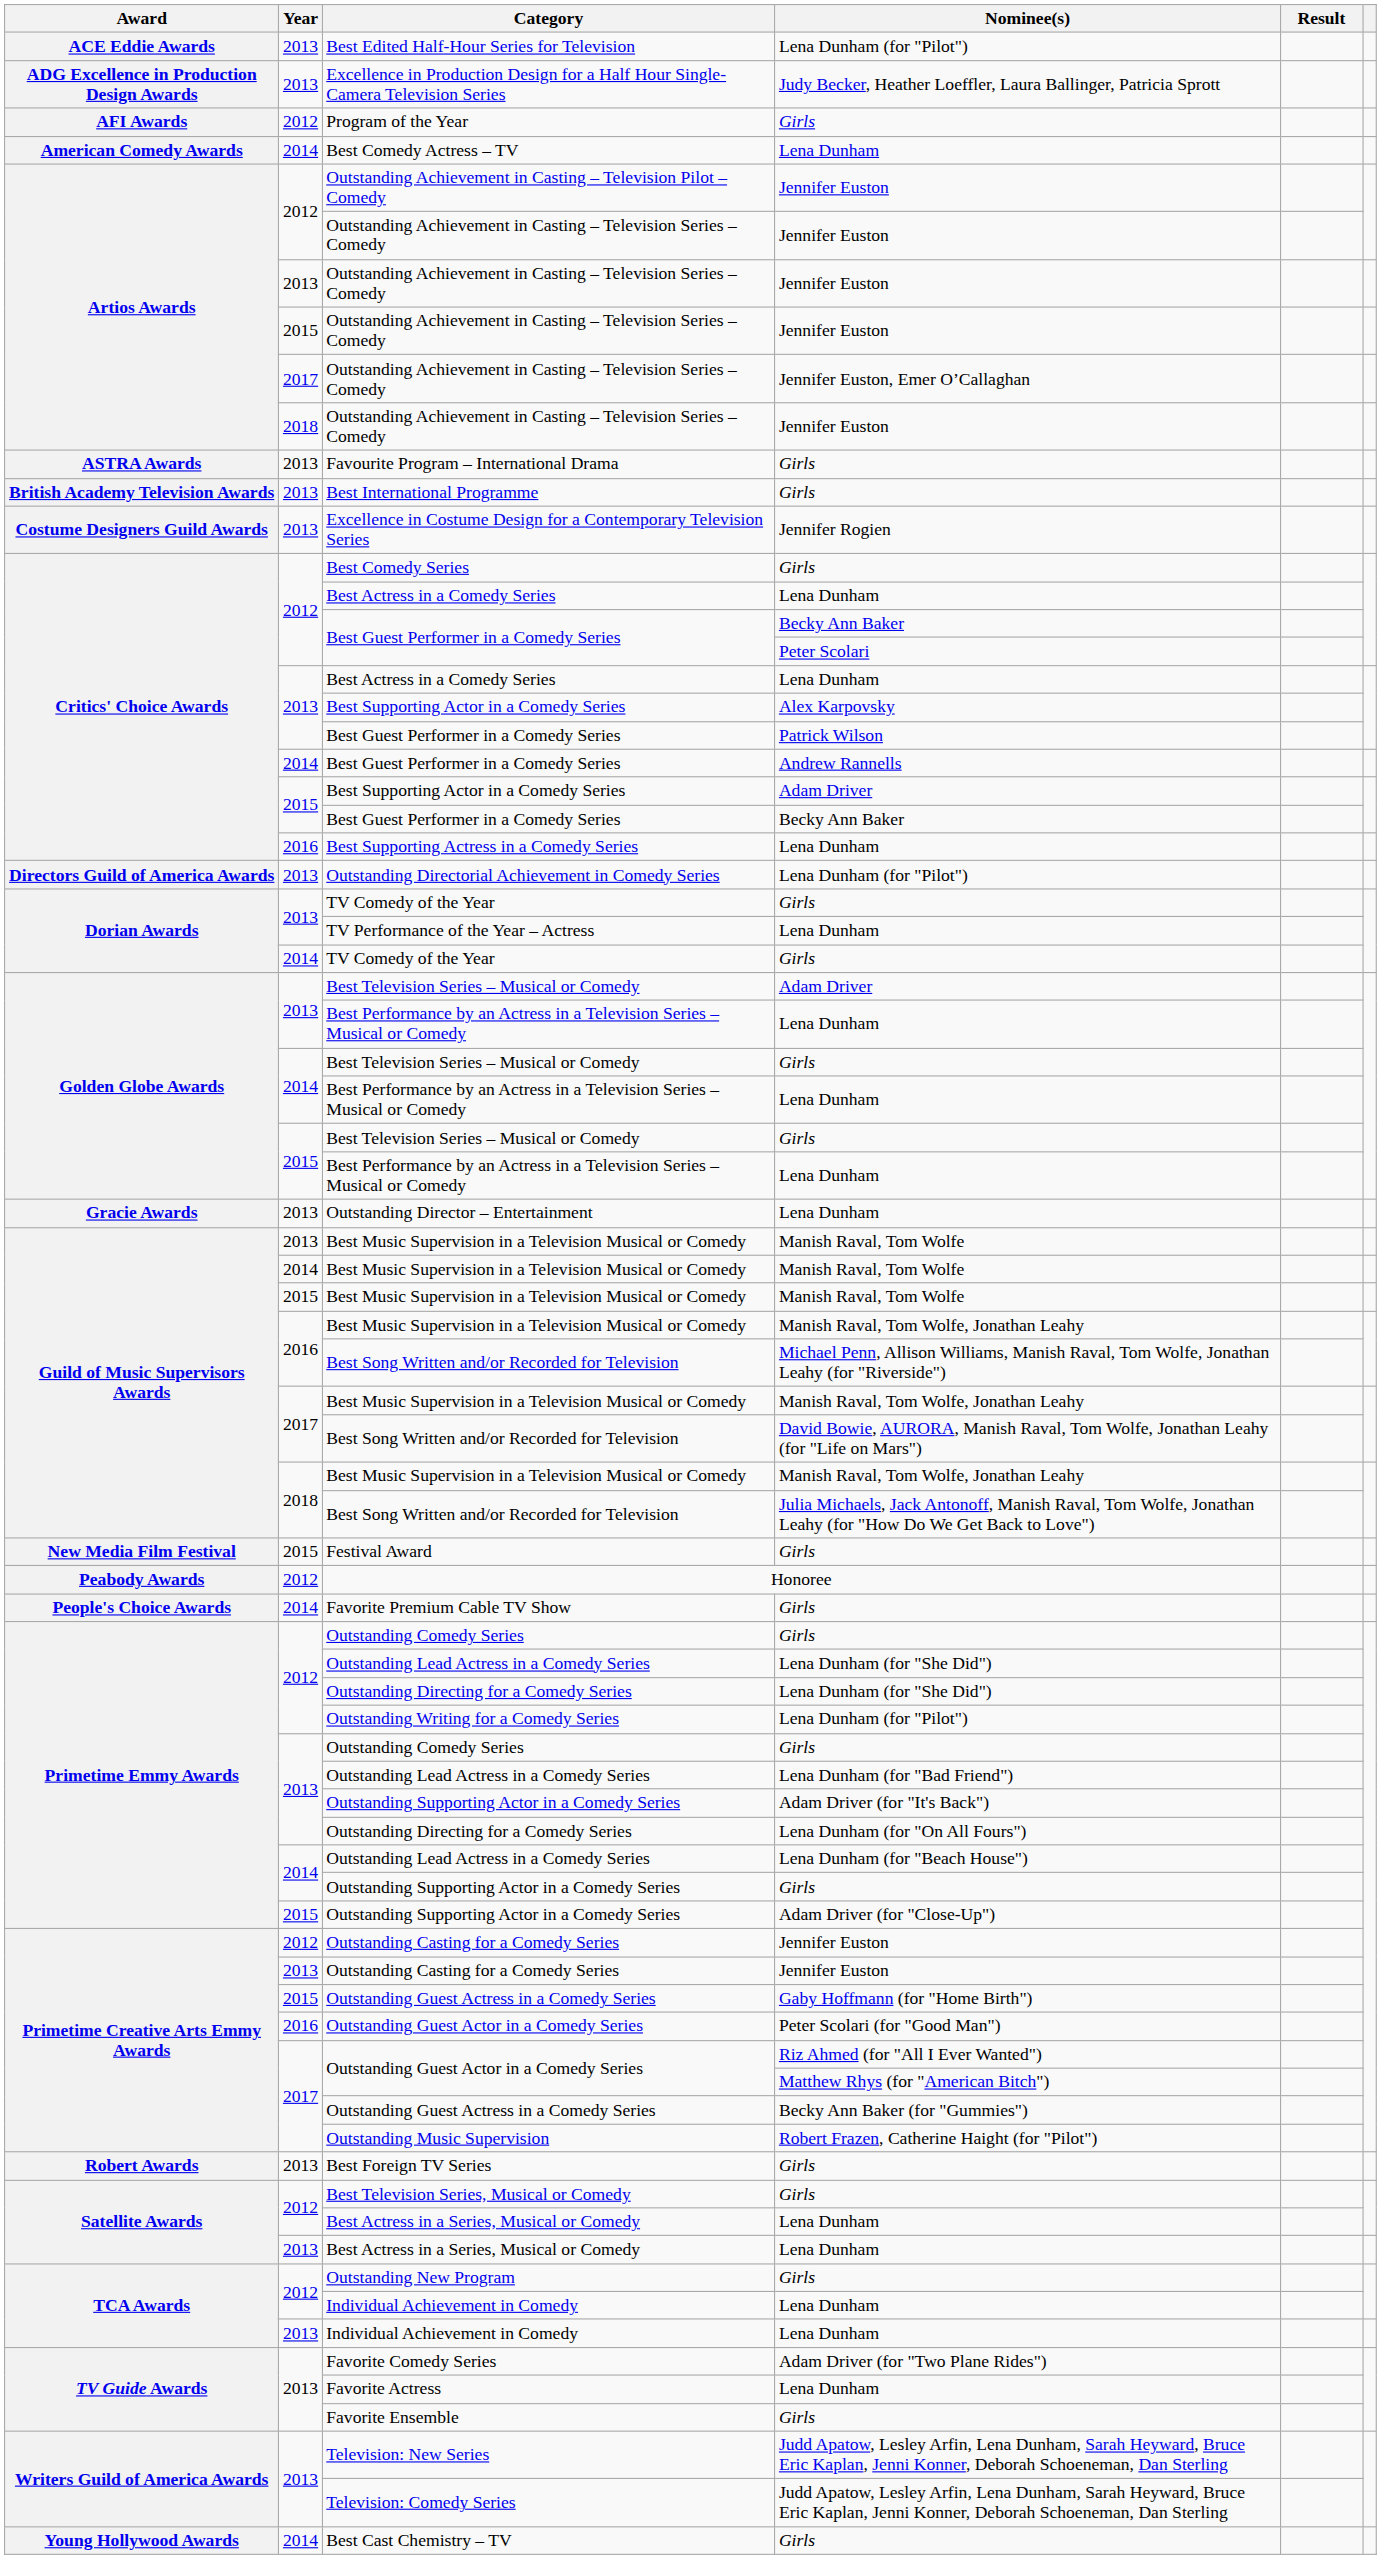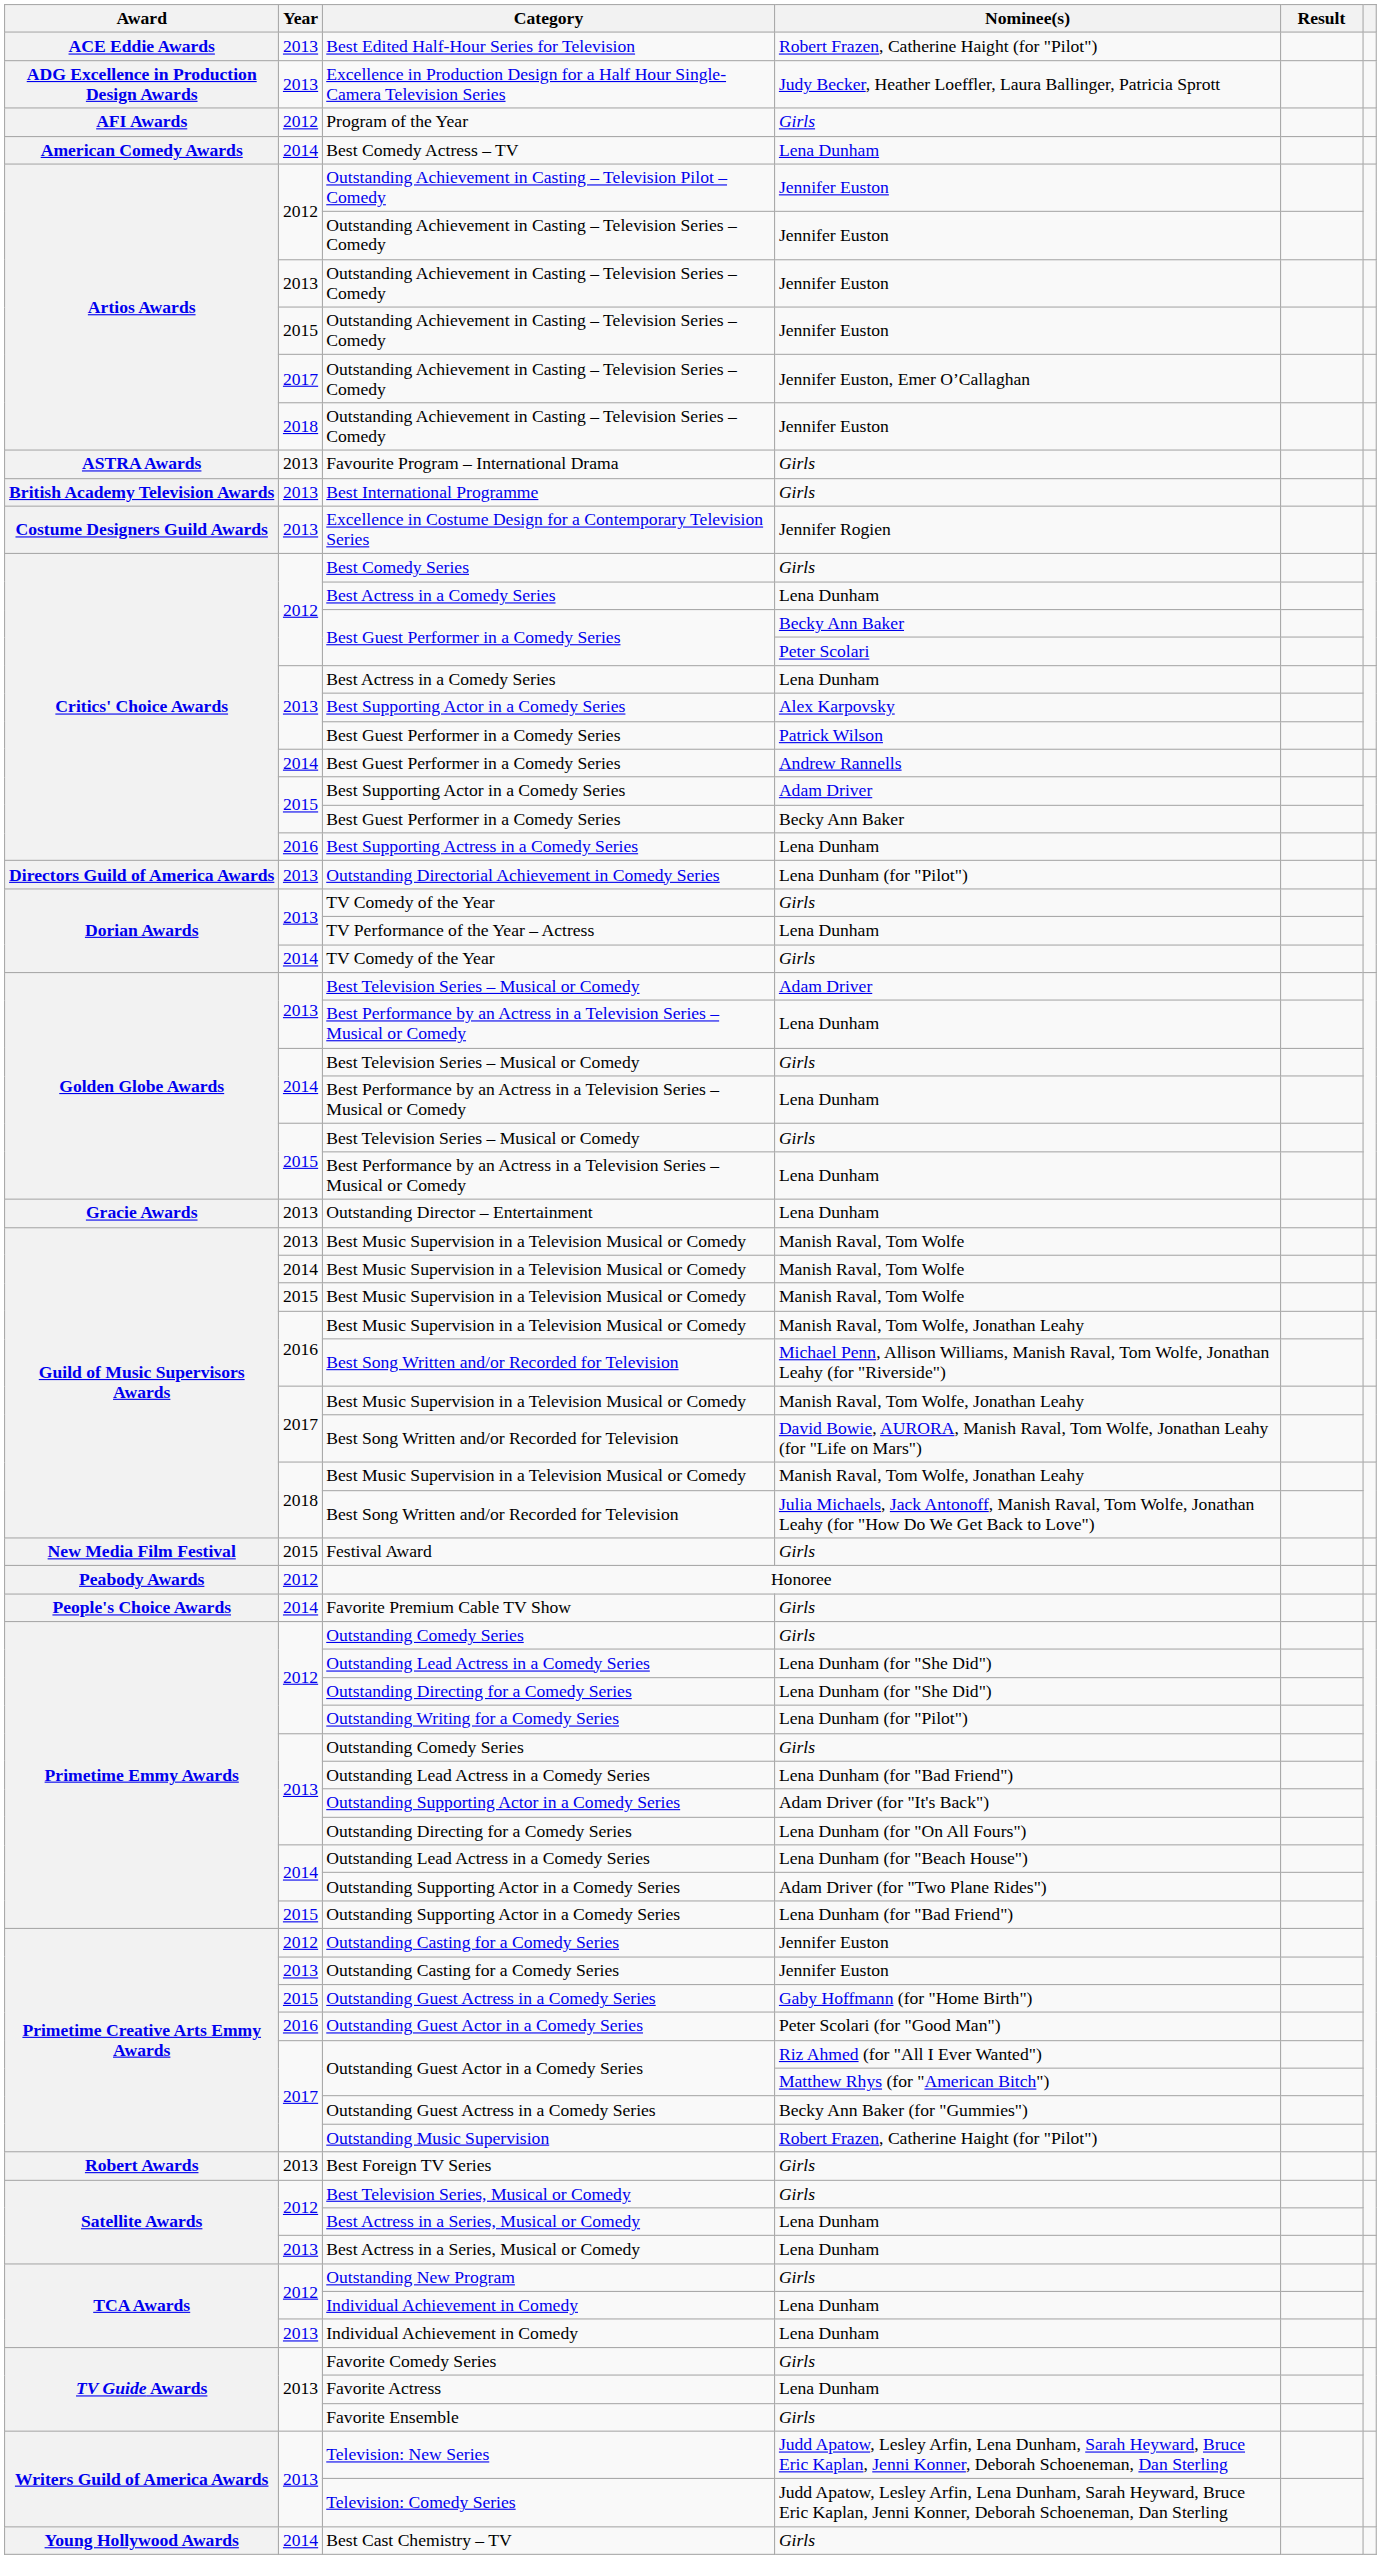Best Edited Half-Hour Series for Television | Nominee(s): Lena Dunham (for "Pilot") -> Robert Frazen, Catherine Haight (for "Pilot")
2014 / Outstanding Supporting Actor in a Comedy Series | Nominee(s): Girls -> Adam Driver (for "Two Plane Rides")
2015 / Outstanding Supporting Actor in a Comedy Series | Nominee(s): Adam Driver (for "Close-Up") -> Lena Dunham (for "Bad Friend")
Favorite Comedy Series | Nominee(s): Adam Driver (for "Two Plane Rides") -> Girls
